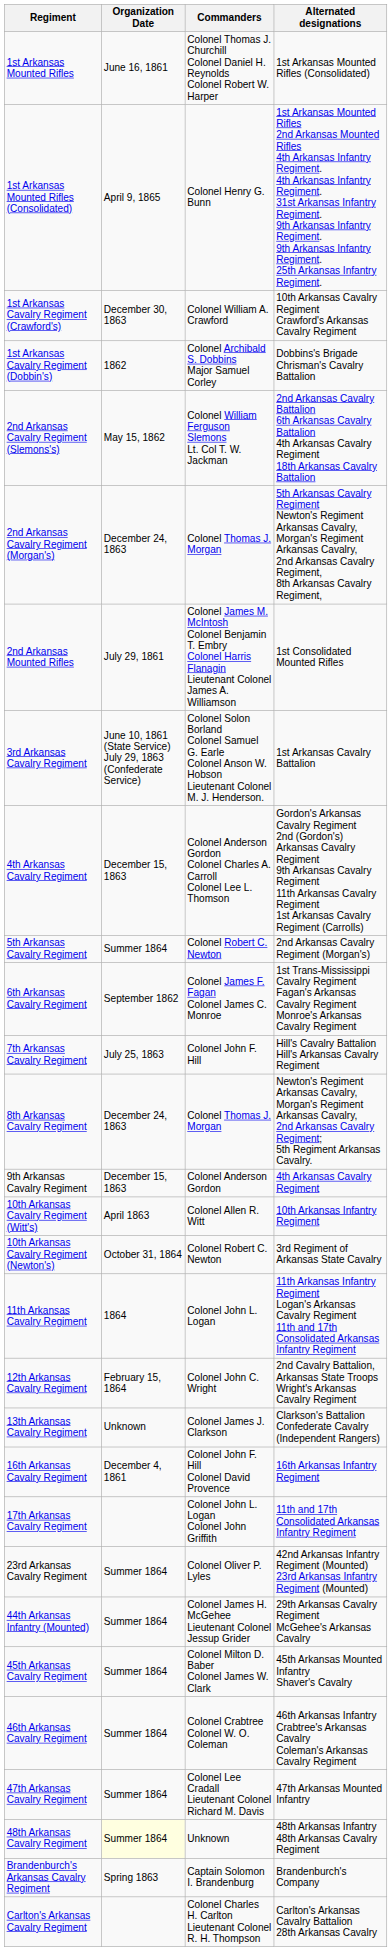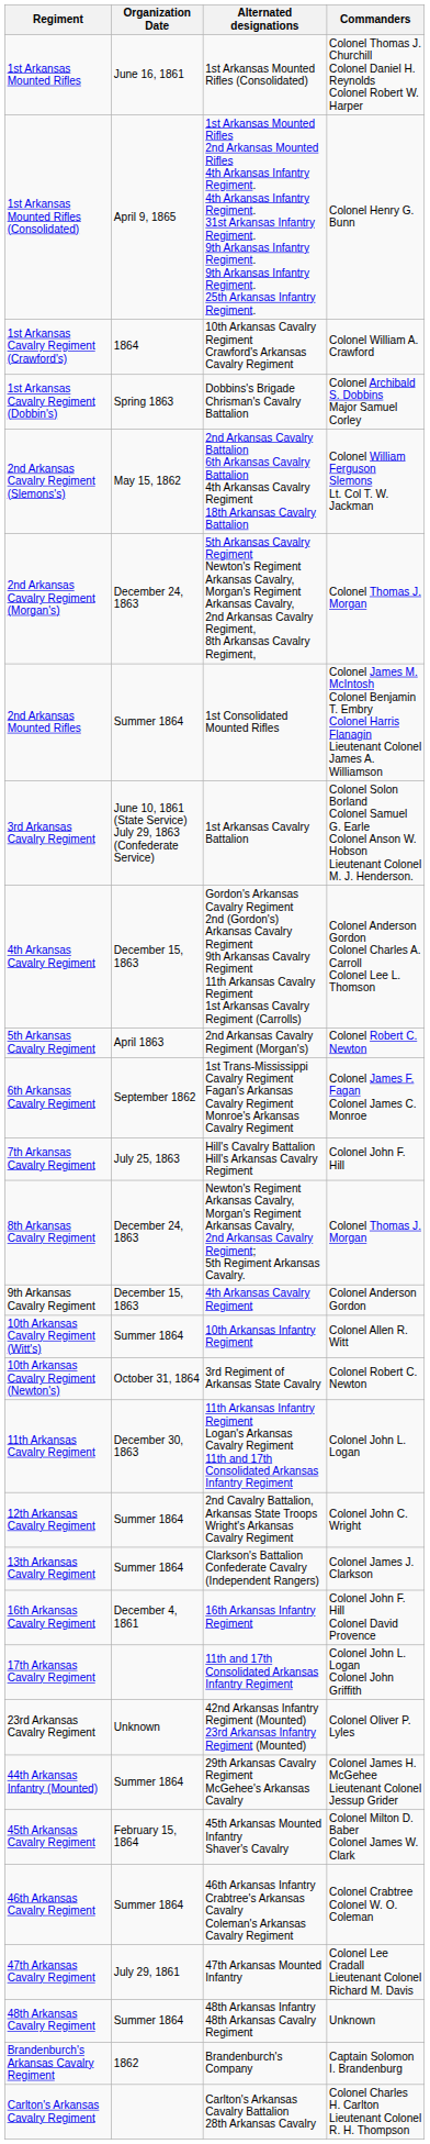columns swapped: Commanders <-> Alternated designations
1st Arkansas Cavalry Regiment (Crawford's) | Organization Date: December 30, 1863 -> 1864
1st Arkansas Cavalry Regiment (Dobbin's) | Organization Date: 1862 -> Spring 1863
2nd Arkansas Mounted Rifles | Organization Date: July 29, 1861 -> Summer 1864
5th Arkansas Cavalry Regiment | Organization Date: Summer 1864 -> April 1863
10th Arkansas Cavalry Regiment (Witt's) | Organization Date: April 1863 -> Summer 1864
11th Arkansas Cavalry Regiment | Organization Date: 1864 -> December 30, 1863
12th Arkansas Cavalry Regiment | Organization Date: February 15, 1864 -> Summer 1864
13th Arkansas Cavalry Regiment | Organization Date: Unknown -> Summer 1864
23rd Arkansas Cavalry Regiment | Organization Date: Summer 1864 -> Unknown
45th Arkansas Cavalry Regiment | Organization Date: Summer 1864 -> February 15, 1864
47th Arkansas Cavalry Regiment | Organization Date: Summer 1864 -> July 29, 1861
48th Arkansas Cavalry Regiment | Organization Date: lightyellow background -> no background
Brandenburch's Arkansas Cavalry Regiment | Organization Date: Spring 1863 -> 1862
